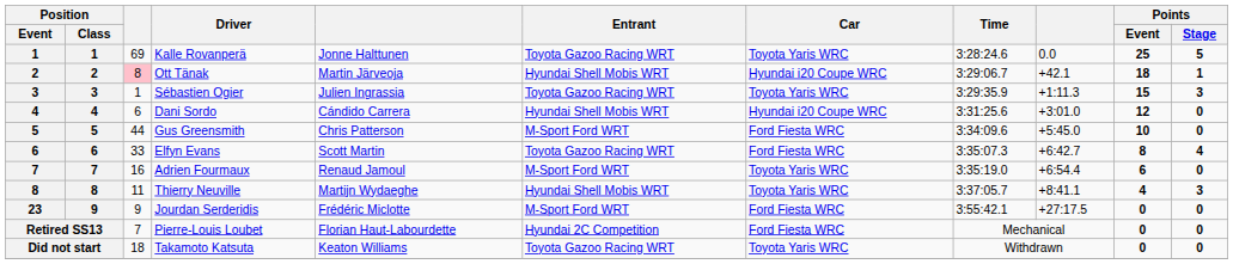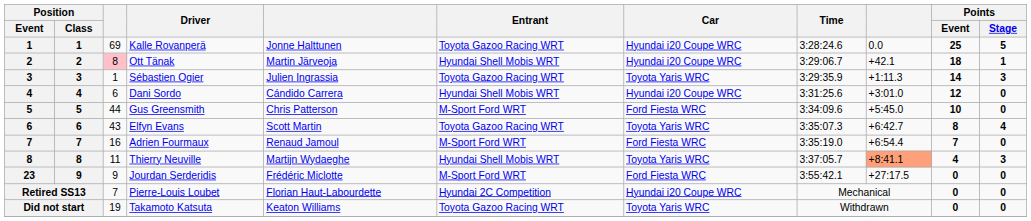Kalle Rovanperä | Car: Toyota Yaris WRC -> Hyundai i20 Coupe WRC
Sébastien Ogier | Points / Event: 15 -> 14
Elfyn Evans | column 3: 33 -> 43
Elfyn Evans | Car: Ford Fiesta WRC -> Toyota Yaris WRC
Adrien Fourmaux | Car: Toyota Yaris WRC -> Ford Fiesta WRC
Adrien Fourmaux | Points / Event: 6 -> 7
Thierry Neuville | column 9: no background -> lightsalmon background
Pierre-Louis Loubet | Car: Ford Fiesta WRC -> Hyundai i20 Coupe WRC
Takamoto Katsuta | column 3: 18 -> 19
